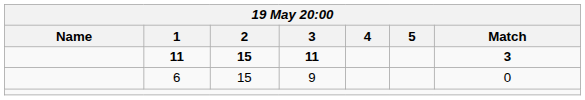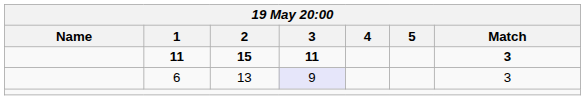6 | 2: 15 -> 13
6 | 3: no background -> lavender background
6 | Match: 0 -> 3
